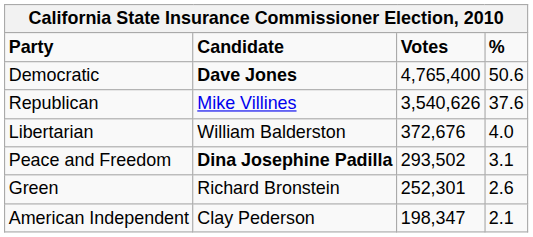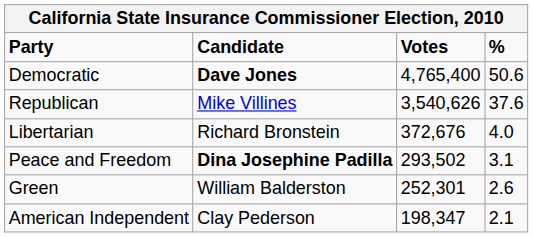Libertarian | Candidate: William Balderston -> Richard Bronstein
Green | Candidate: Richard Bronstein -> William Balderston
